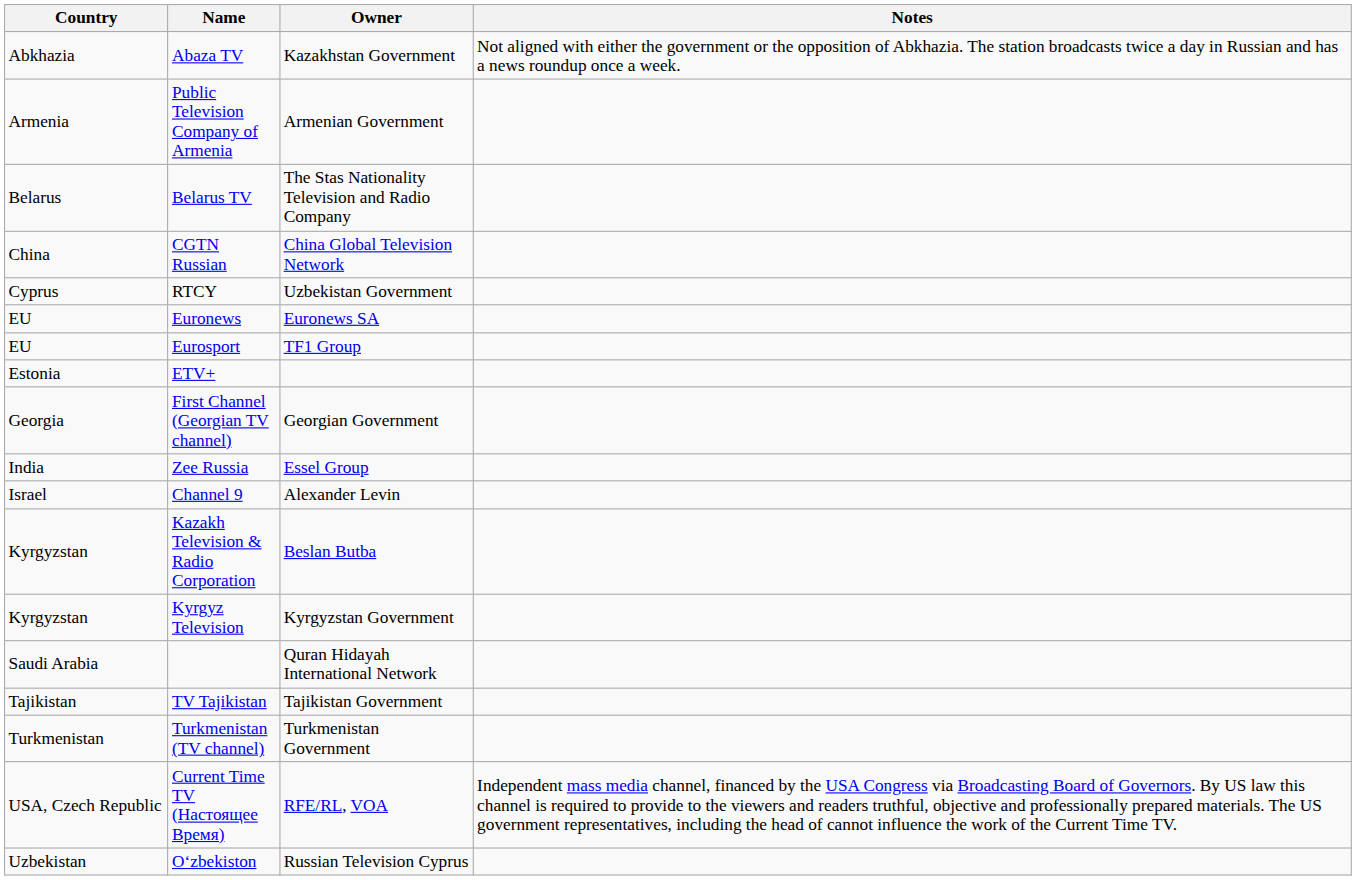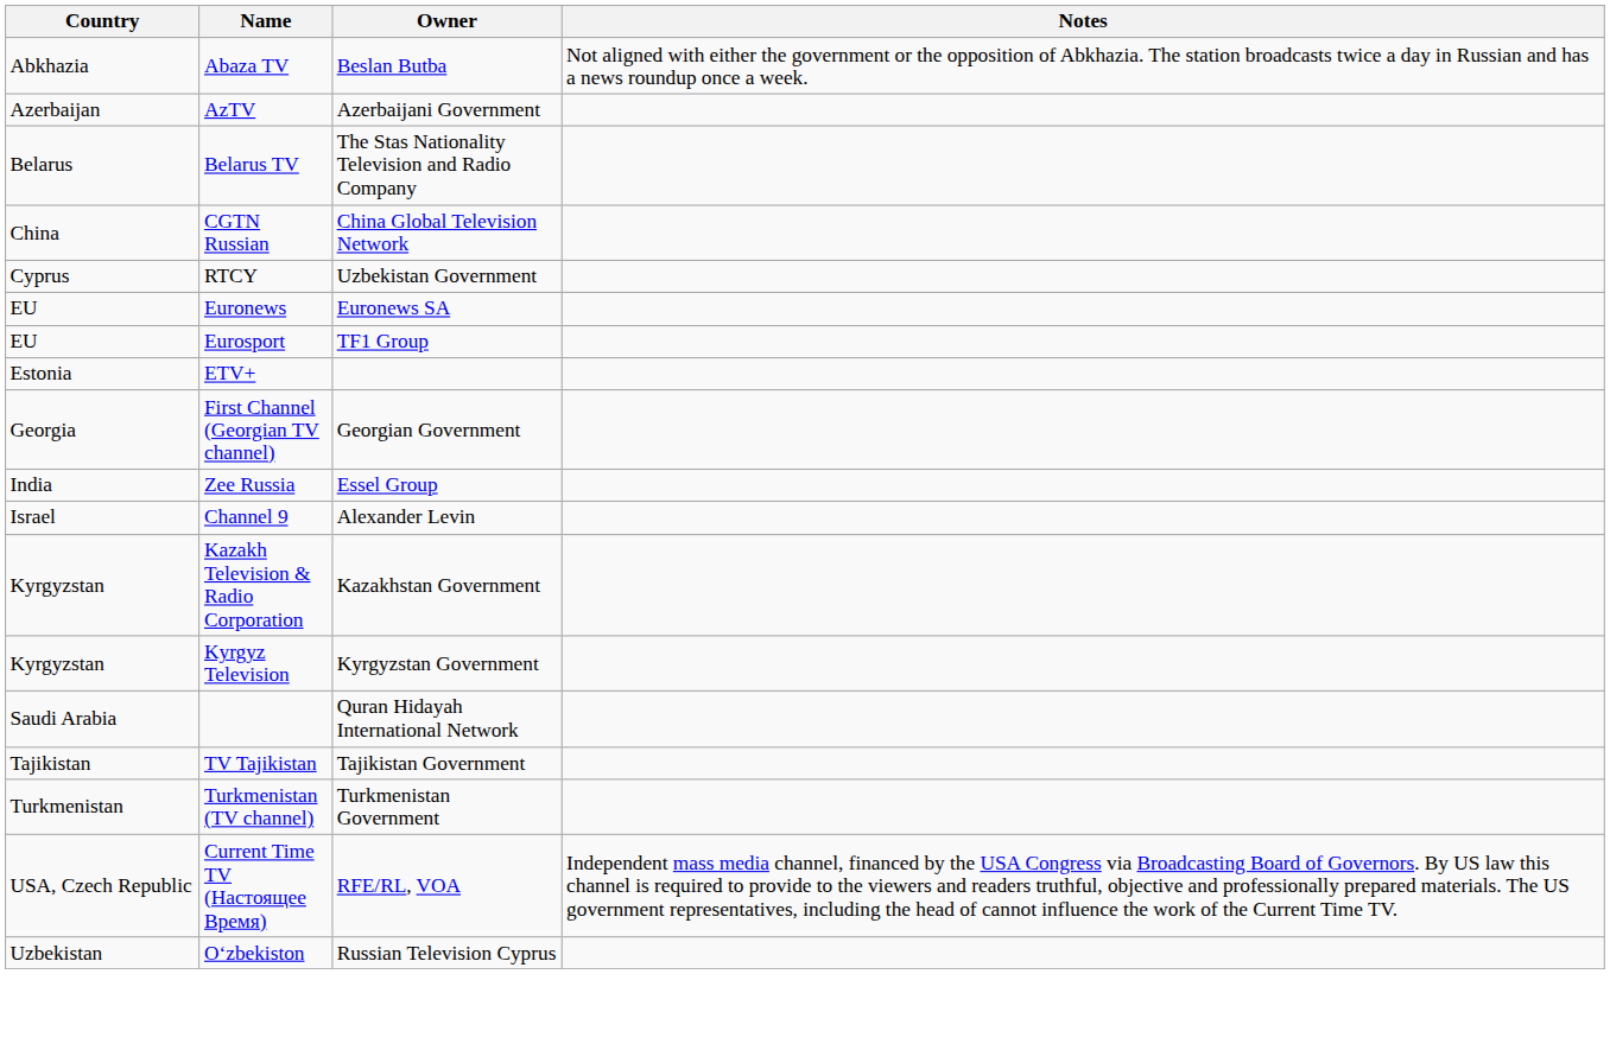Abaza TV | Owner: Kazakhstan Government -> Beslan Butba
- row: Armenia | Public Television Company of Armenia | Armenian Government
+ row: Azerbaijan | AzTV | Azerbaijani Government
Kazakh Television & Radio Corporation | Owner: Beslan Butba -> Kazakhstan Government
